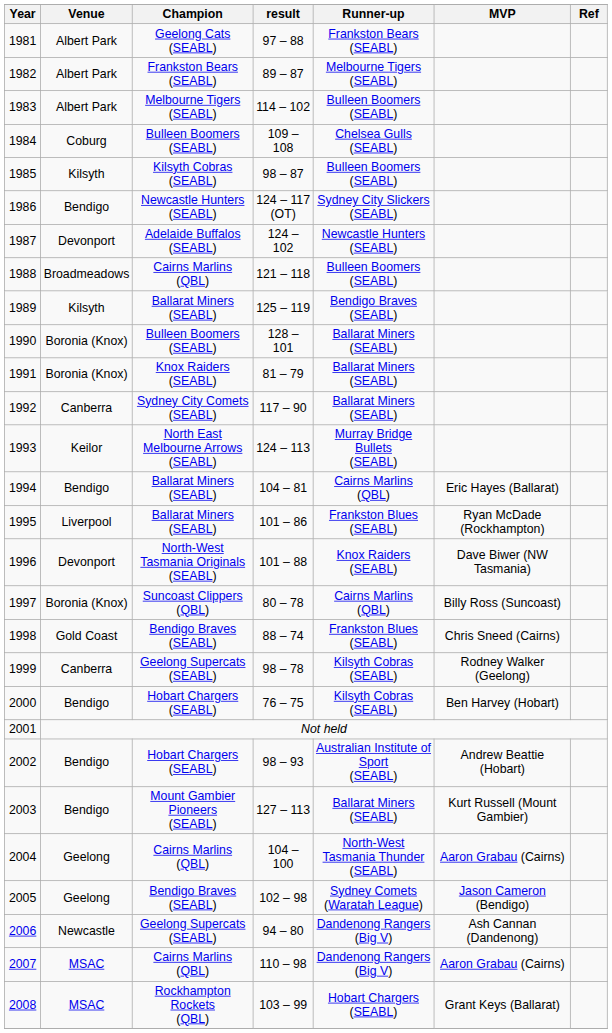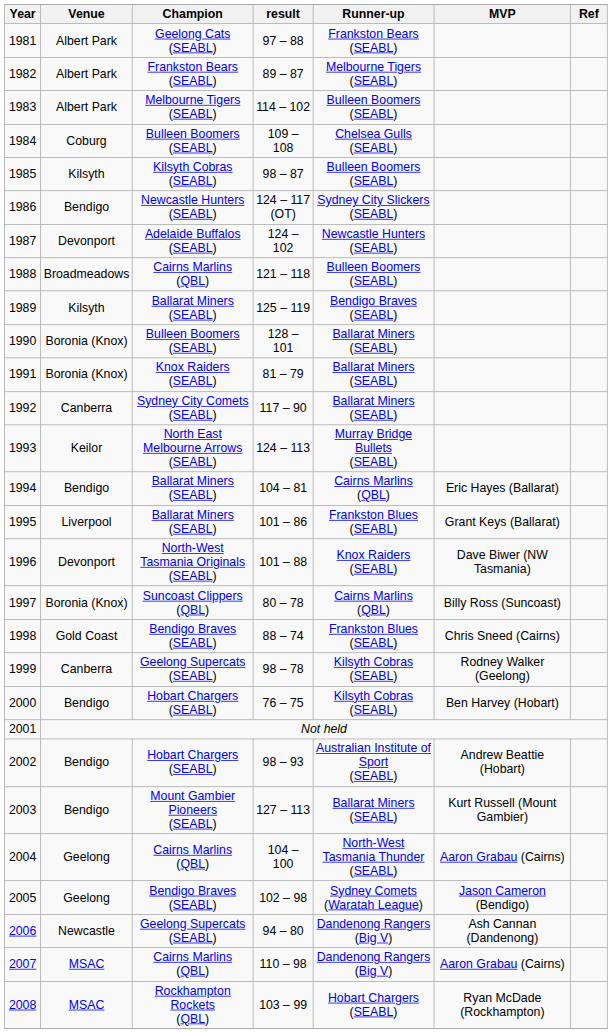1995 | MVP: Ryan McDade (Rockhampton) -> Grant Keys (Ballarat)
2008 | MVP: Grant Keys (Ballarat) -> Ryan McDade (Rockhampton)
